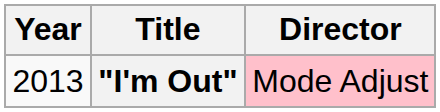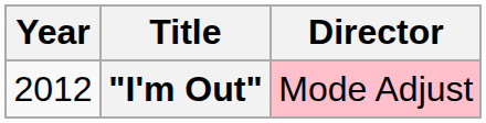"I'm Out" | Year: 2013 -> 2012
